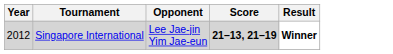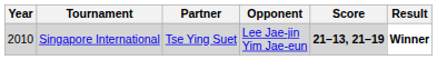+ column: Partner | Tse Ying Suet
Singapore International | Year: 2012 -> 2010
